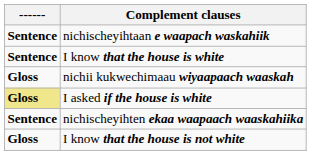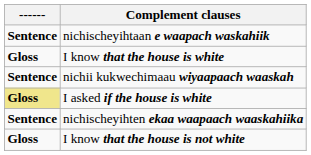I know that the house is white | ------: Sentence -> Gloss
nichii kukwechimaau wiyaapaach waaskah | ------: Gloss -> Sentence
